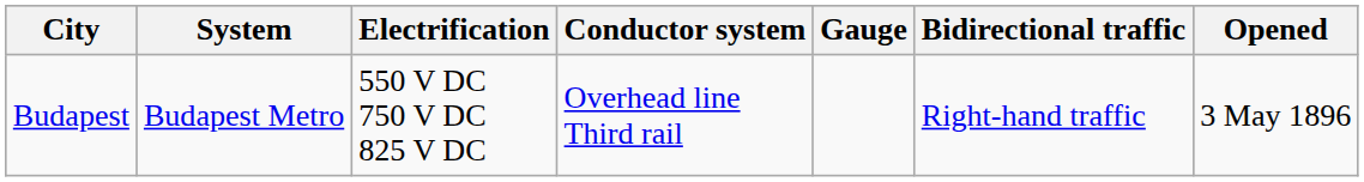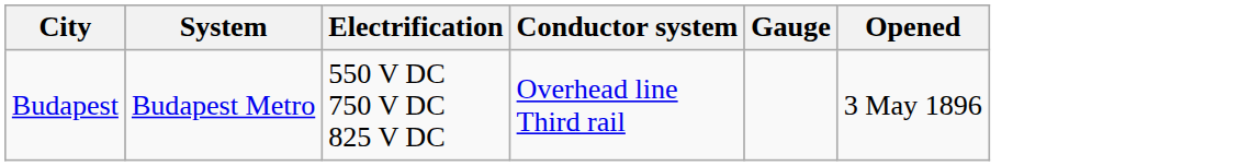- column: Bidirectional traffic | Right-hand traffic
